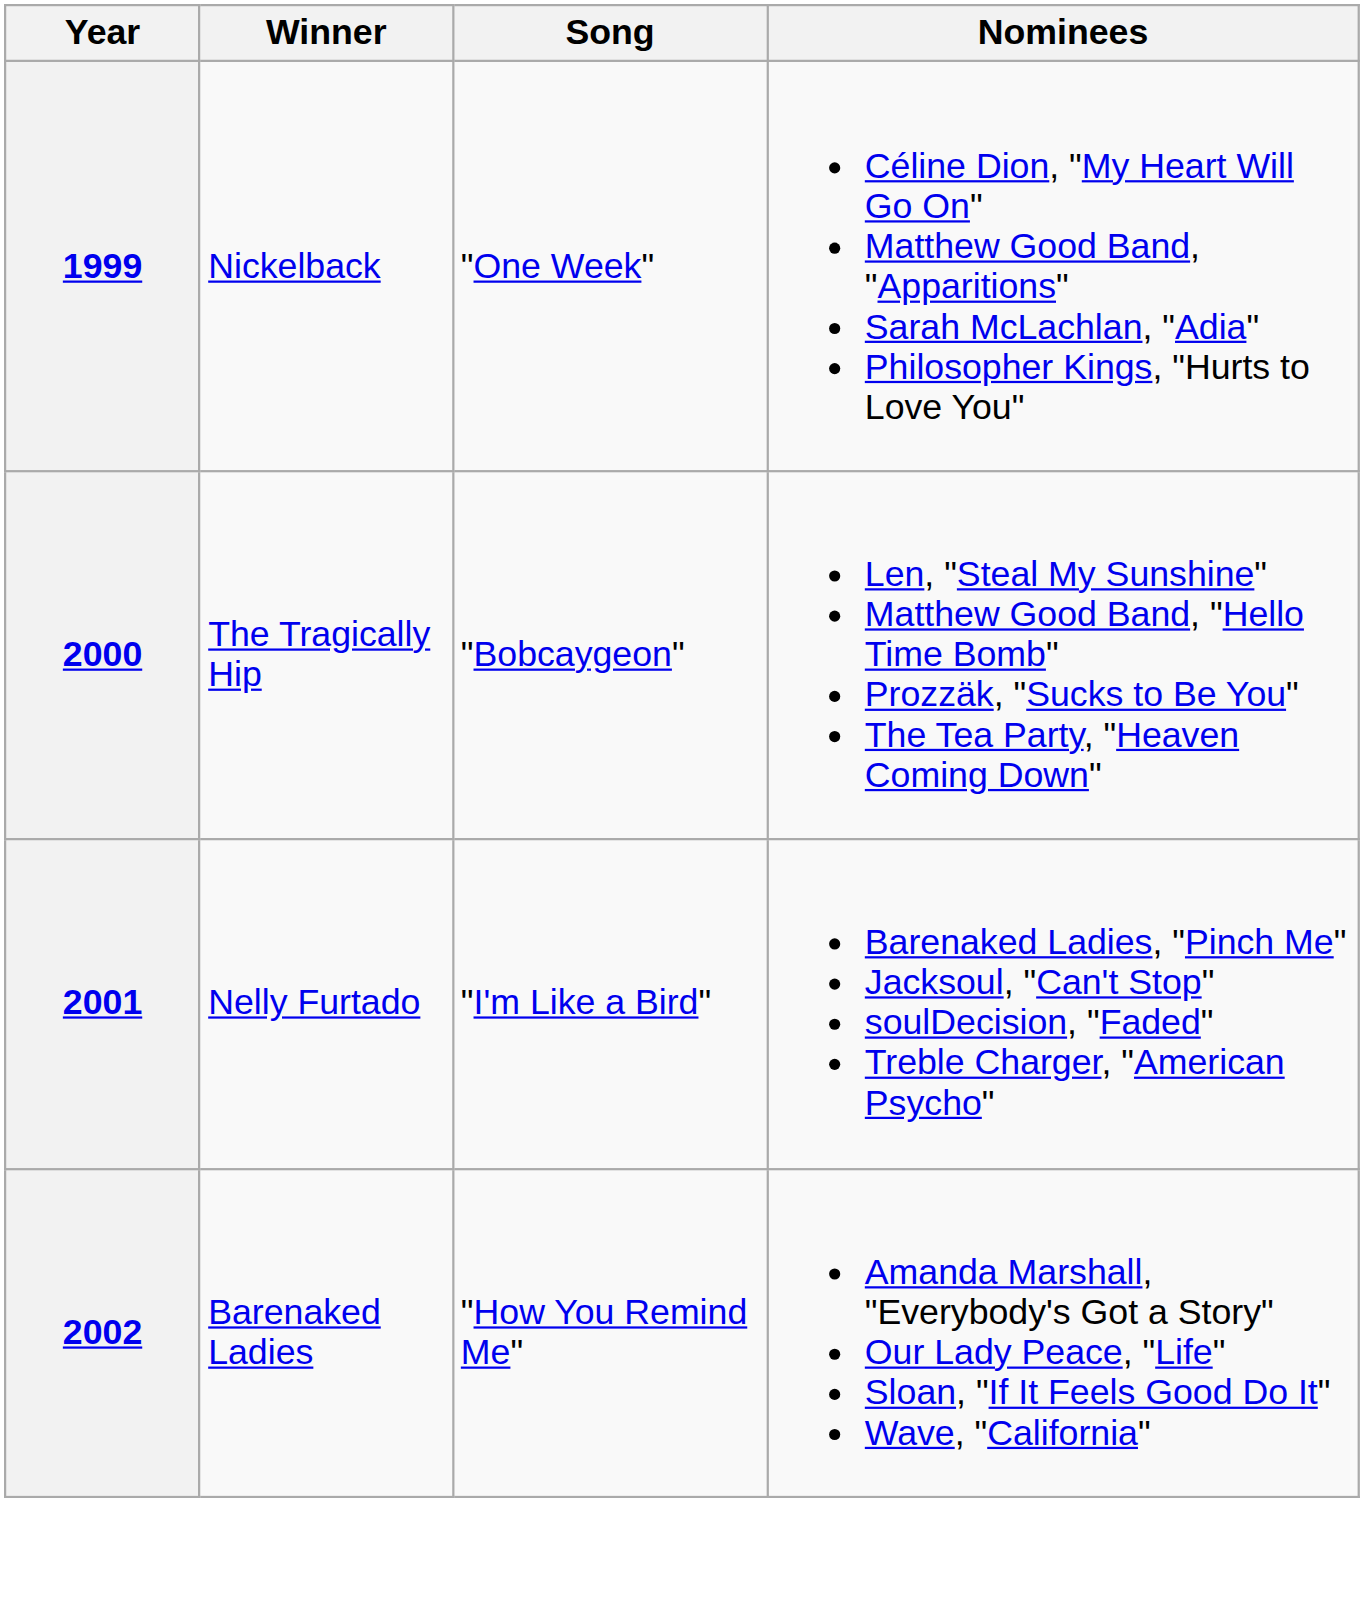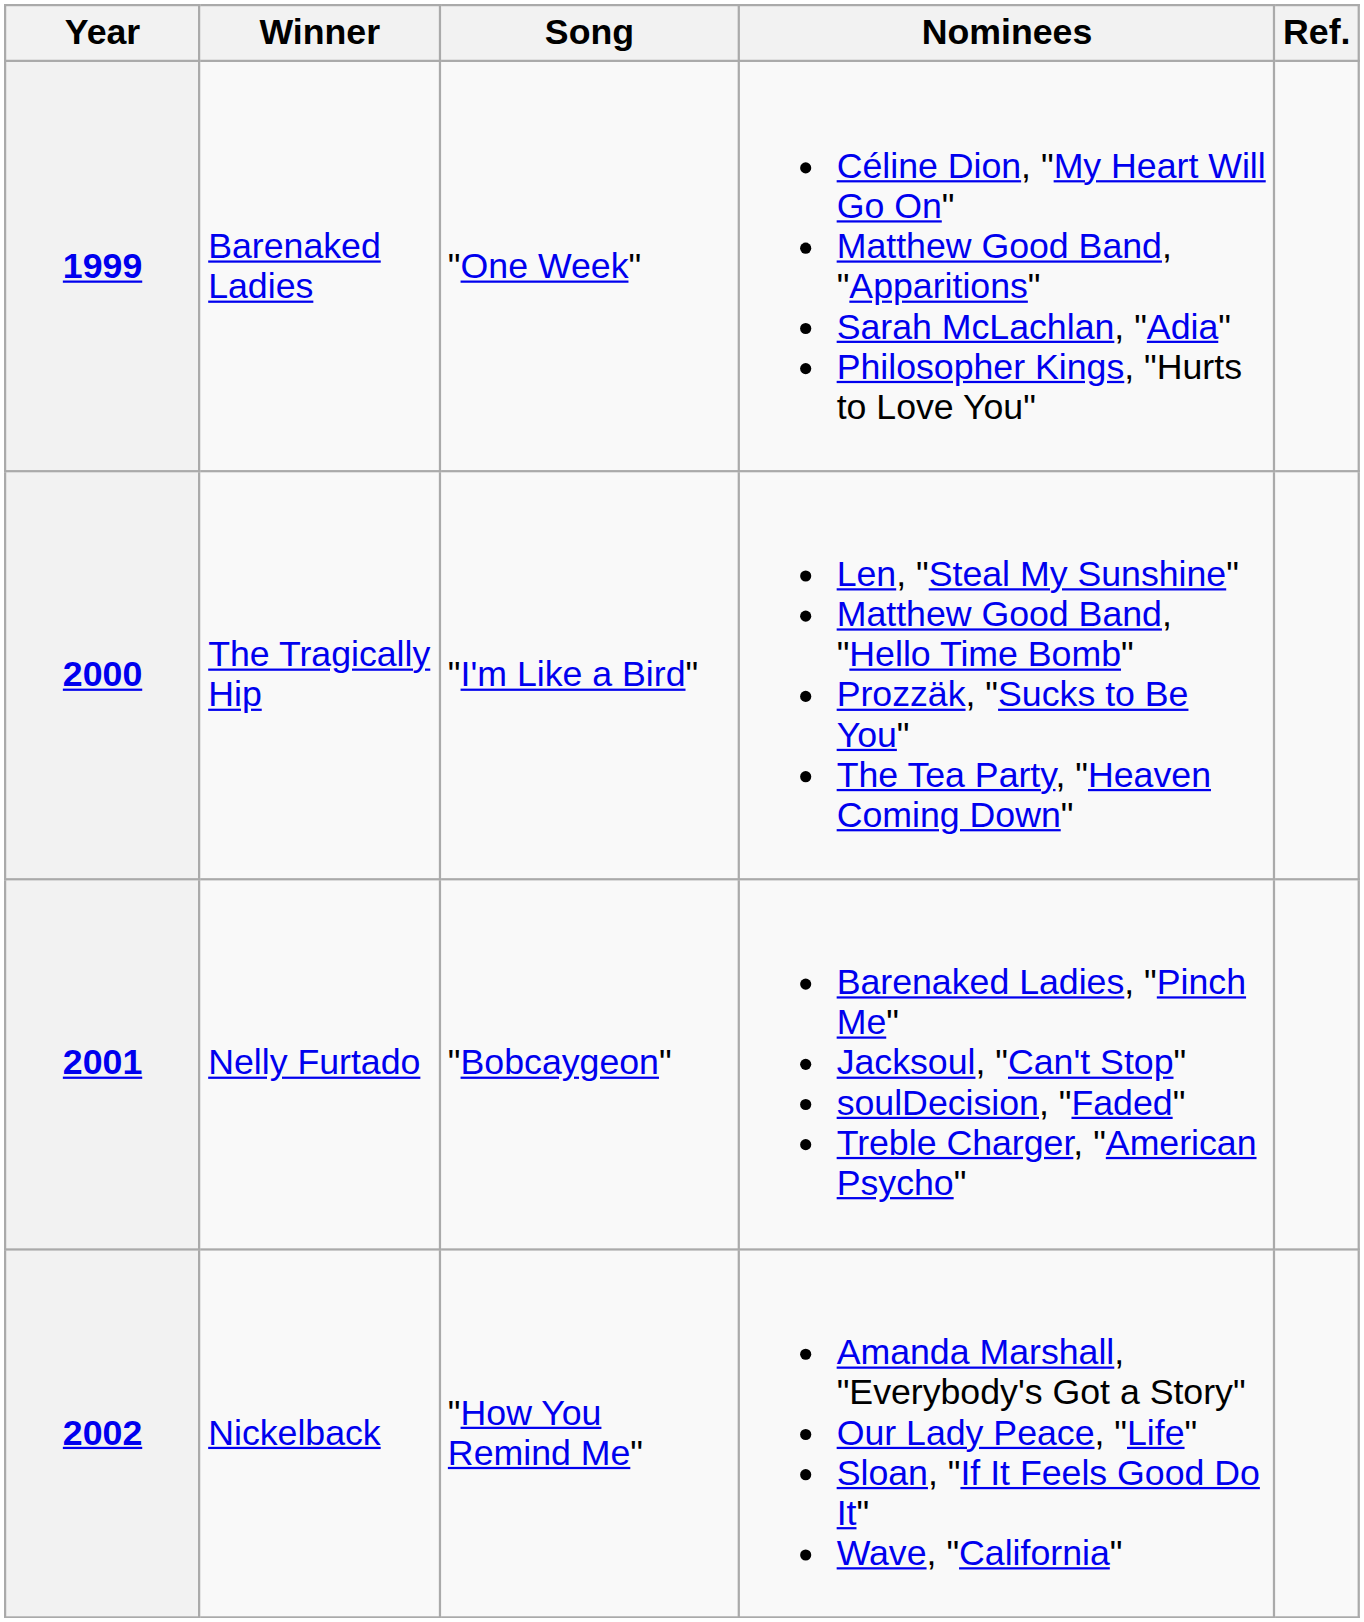+ column: Ref.
1999 | Winner: Nickelback -> Barenaked Ladies
2000 | Song: "Bobcaygeon" -> "I'm Like a Bird"
2001 | Song: "I'm Like a Bird" -> "Bobcaygeon"
2002 | Winner: Barenaked Ladies -> Nickelback
